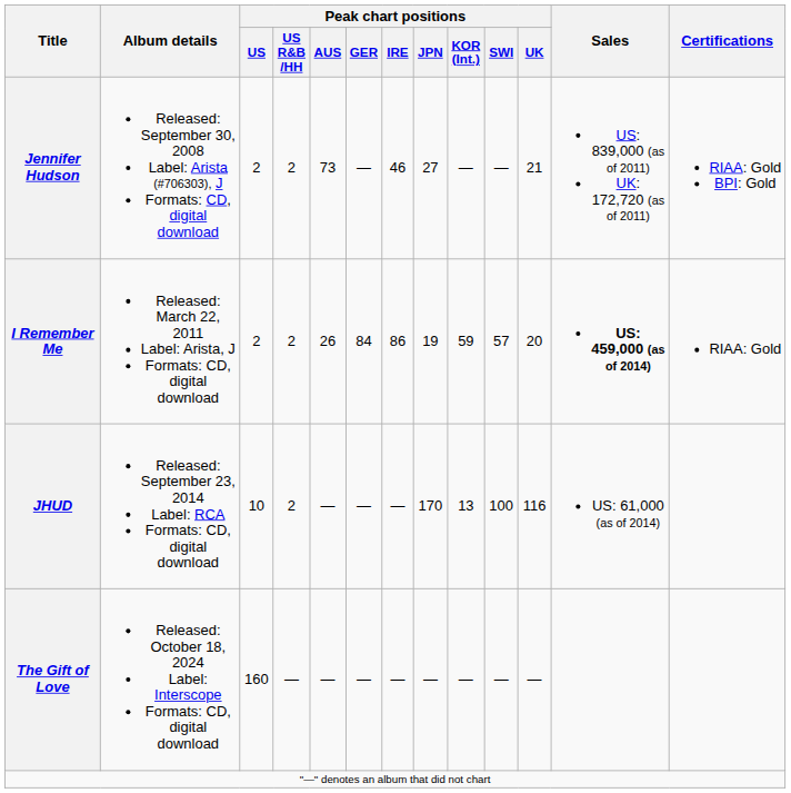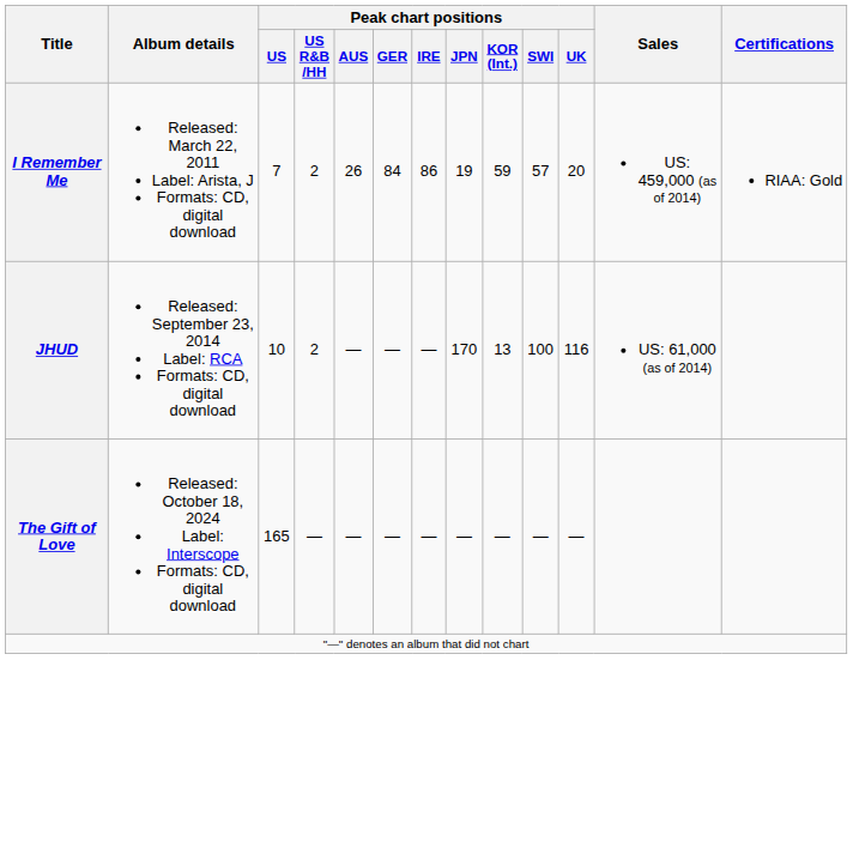- row: Jennifer Hudson | Released: September 30, 2008 Label: Arista (#706303), J Formats: CD, digital download | 2 | 2 | 73 | — | 46 | 27 | — | — | 21 | US: 839,000 (as of 2011) UK: 172,720 (as of 2011) | RIAA: Gold BPI: Gold
I Remember Me | Peak chart positions / US: 2 -> 7
I Remember Me | Sales: bold -> normal
The Gift of Love | Peak chart positions / US: 160 -> 165
